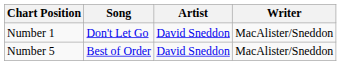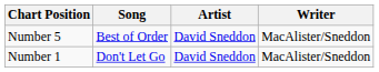rows swapped: Number 1 <-> Number 5
